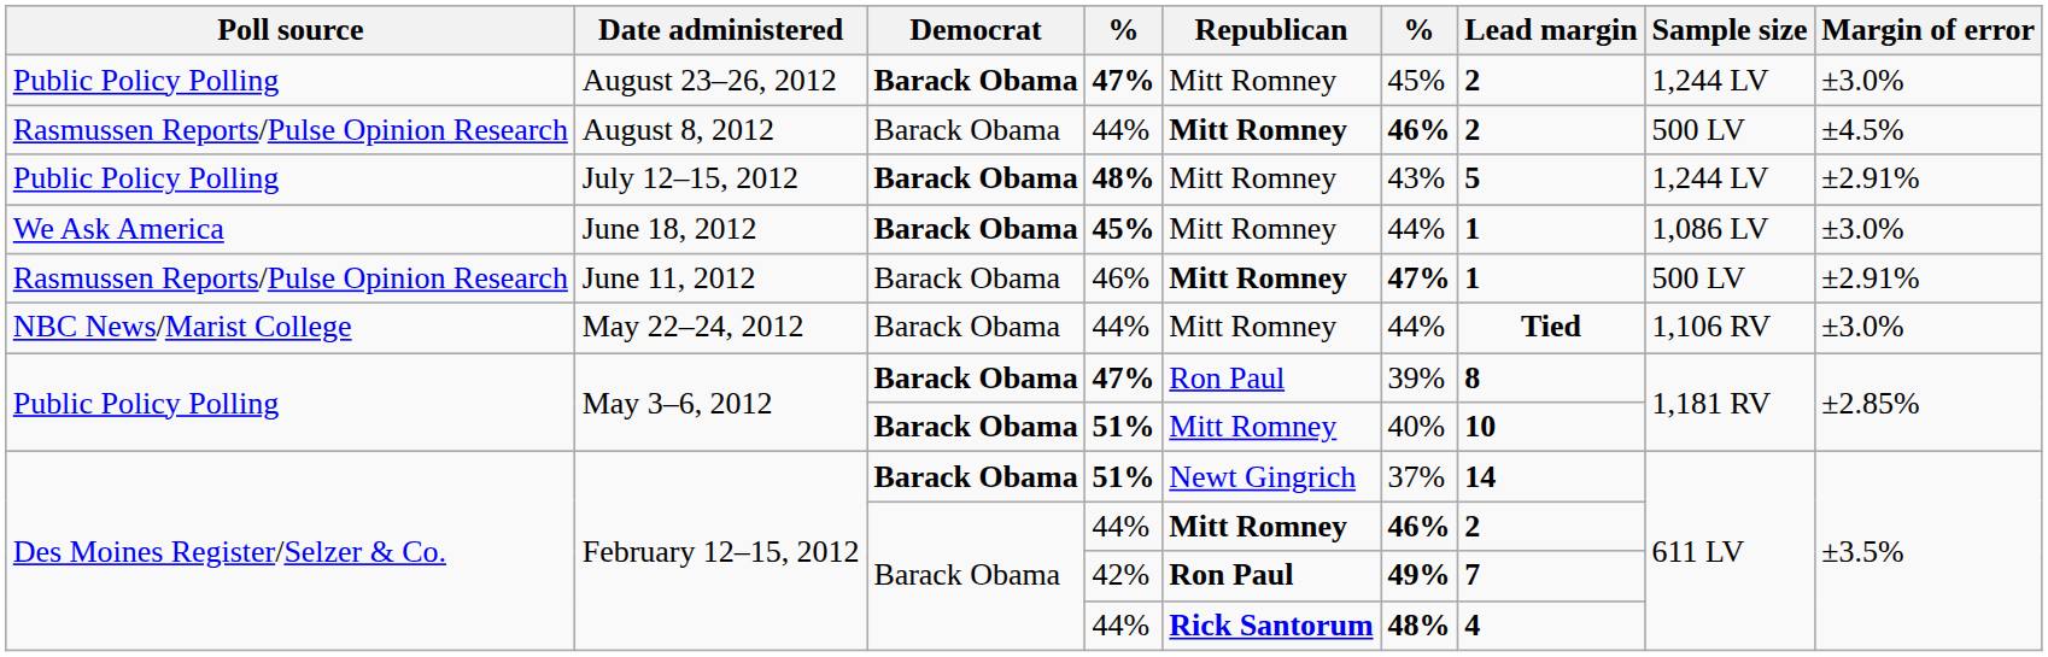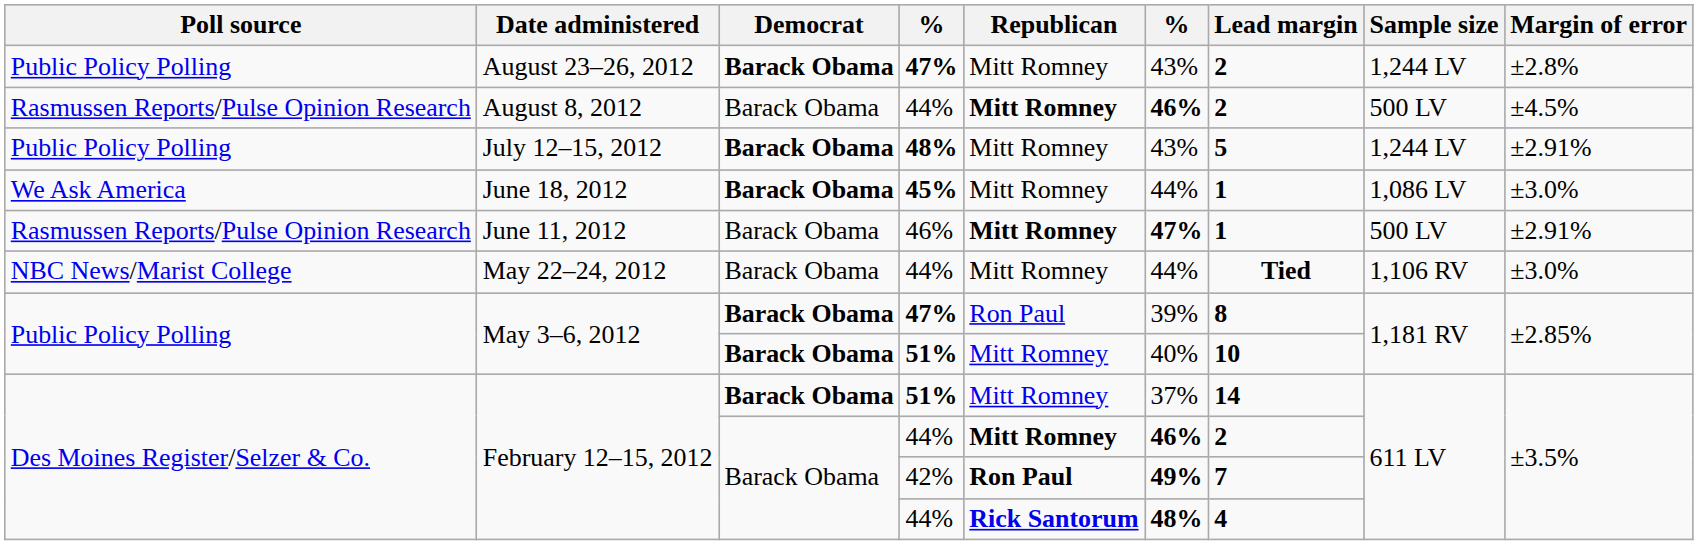August 23–26, 2012 | column 6: 45% -> 43%
August 23–26, 2012 | Margin of error: ±3.0% -> ±2.8%
February 12–15, 2012 / 51% | Republican: Newt Gingrich -> Mitt Romney
